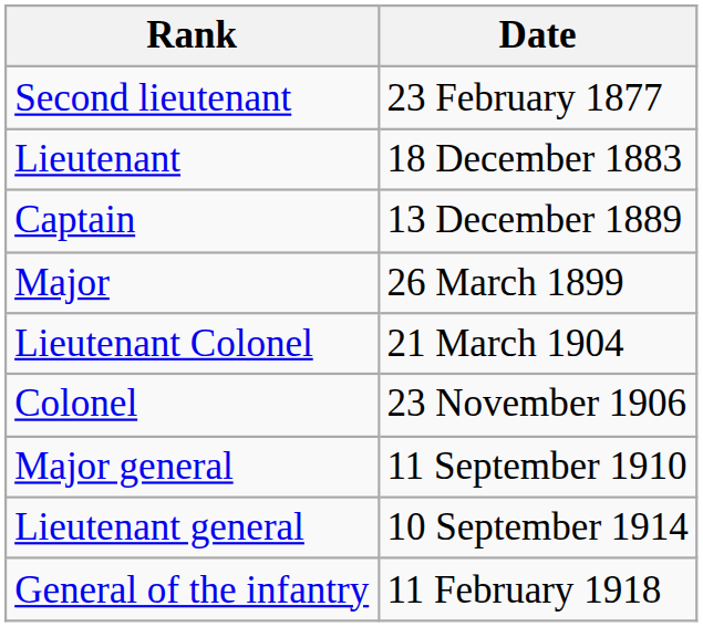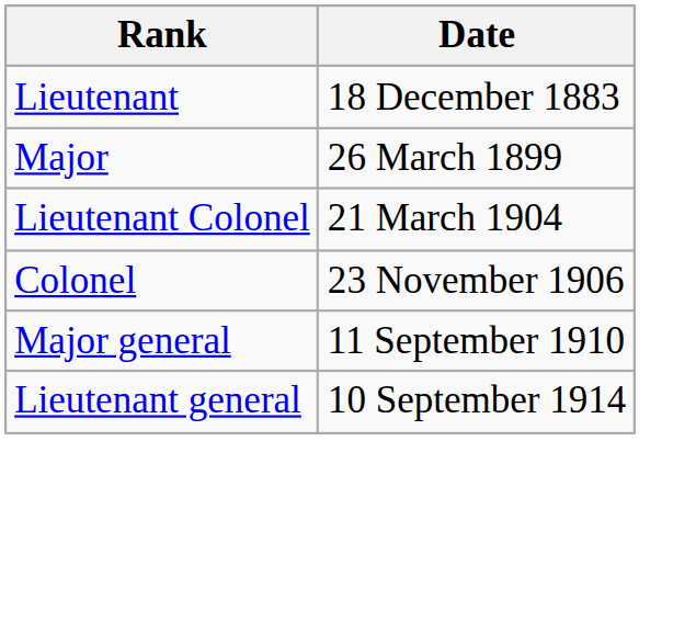- row: Second lieutenant | 23 February 1877
- row: Captain | 13 December 1889
- row: General of the infantry | 11 February 1918
